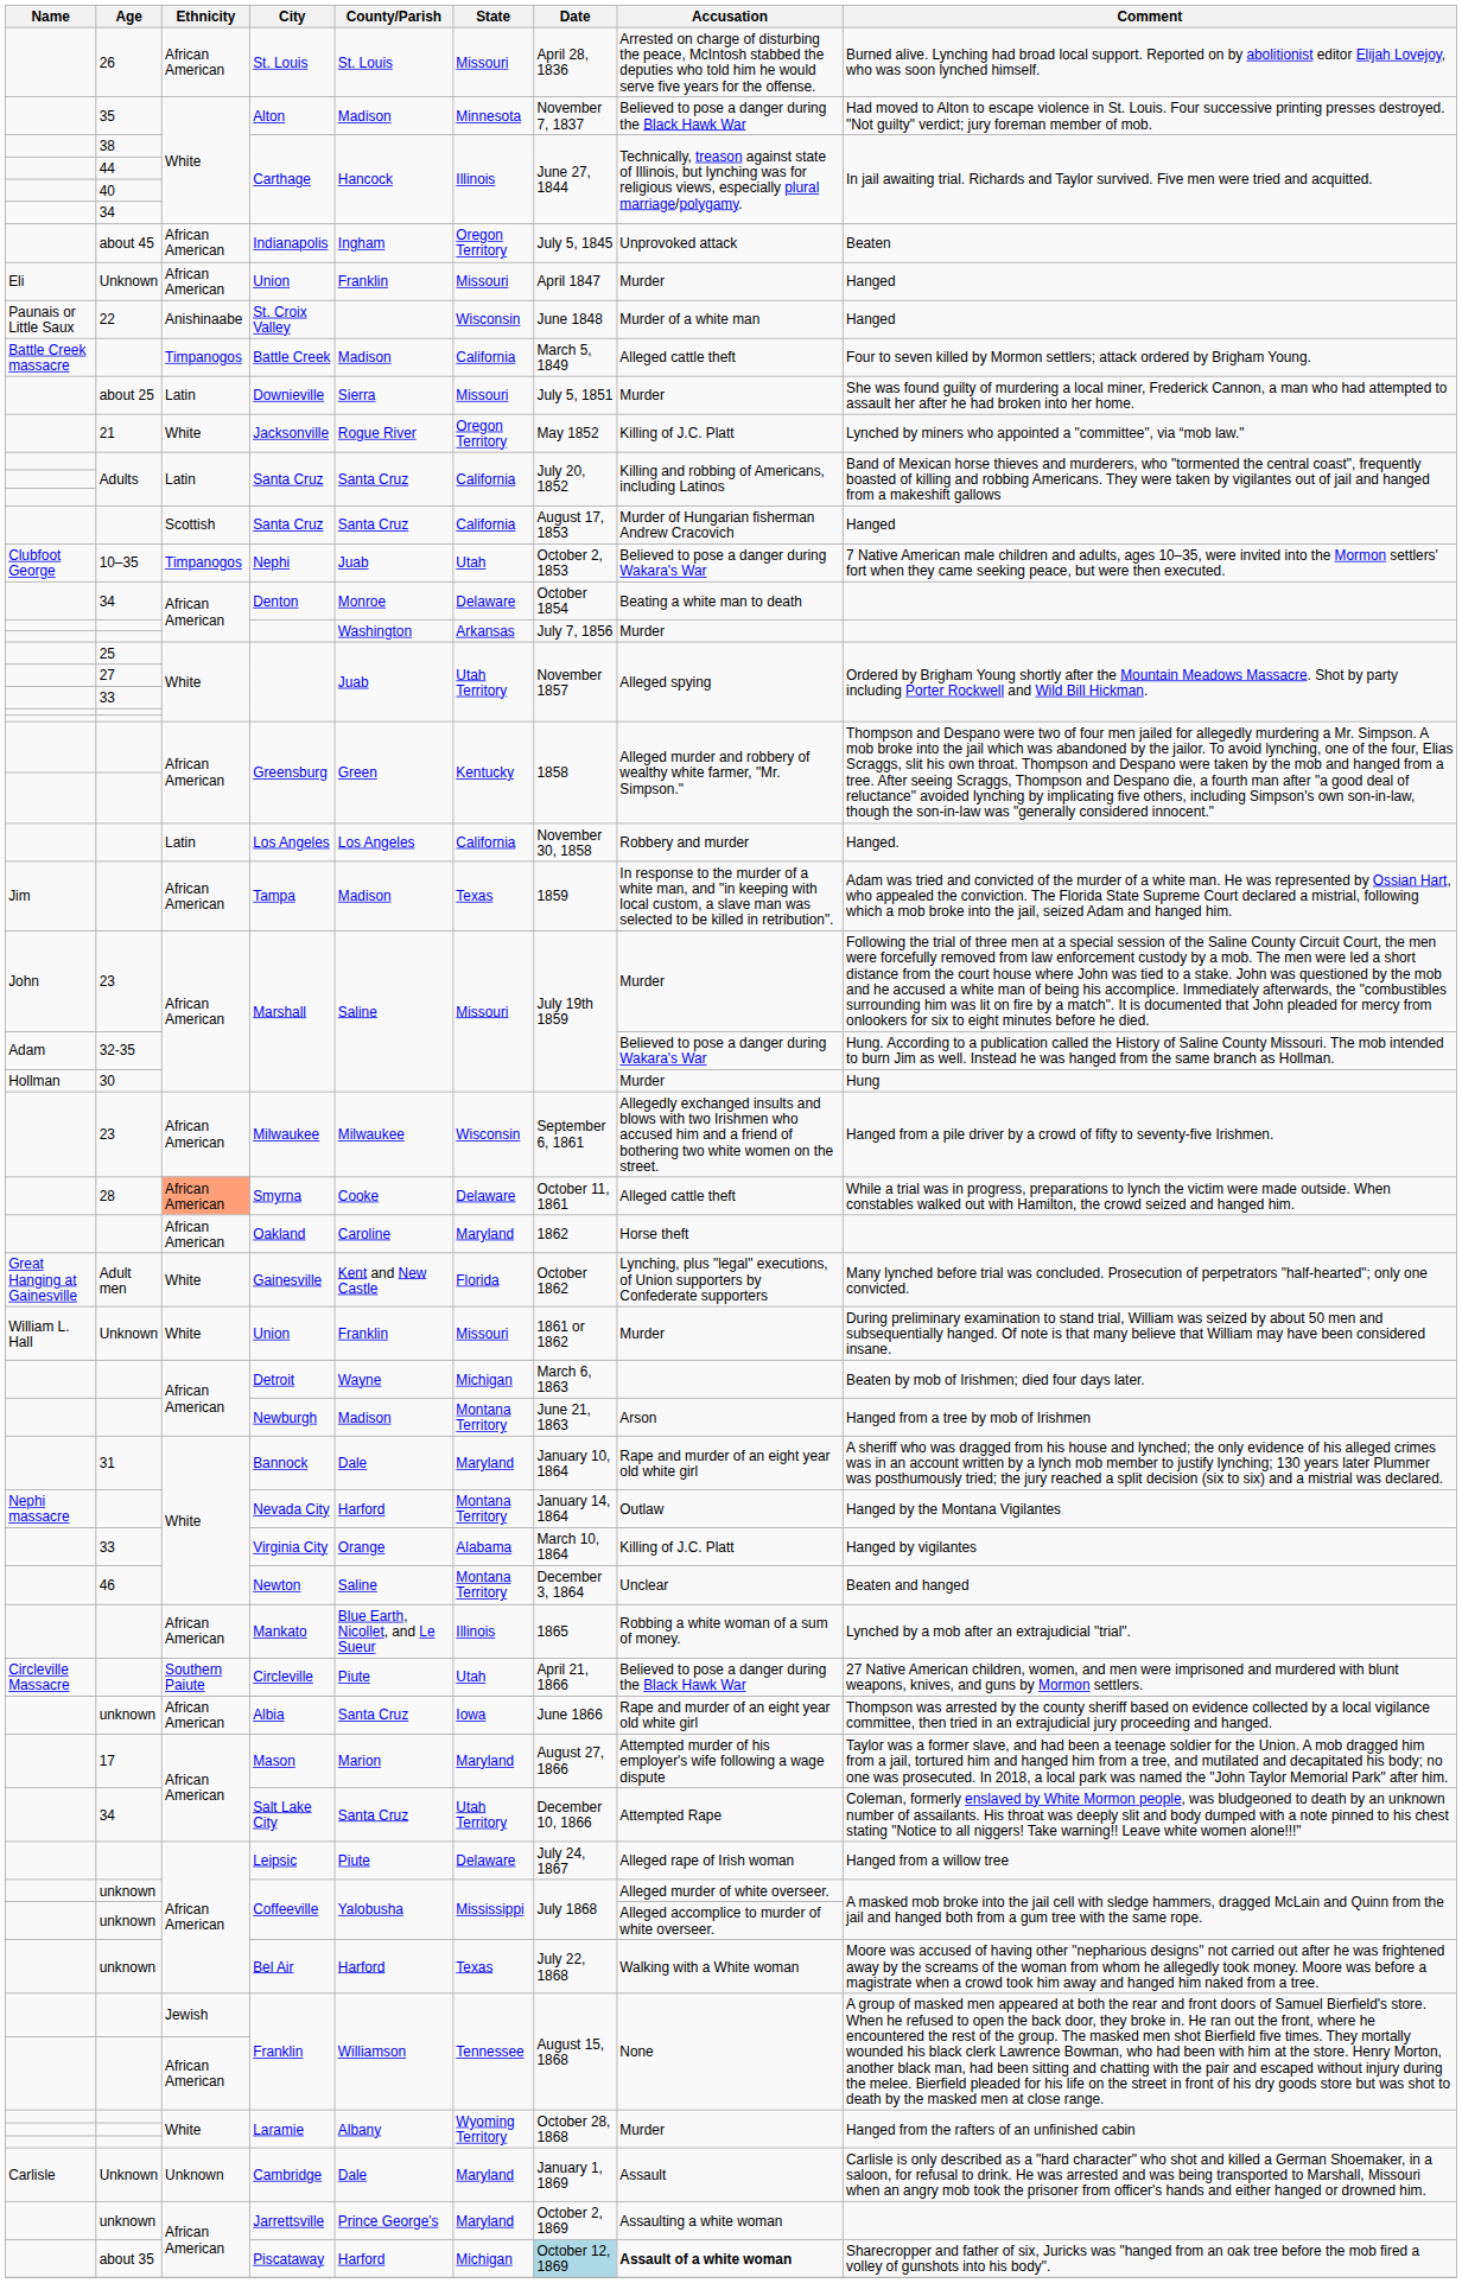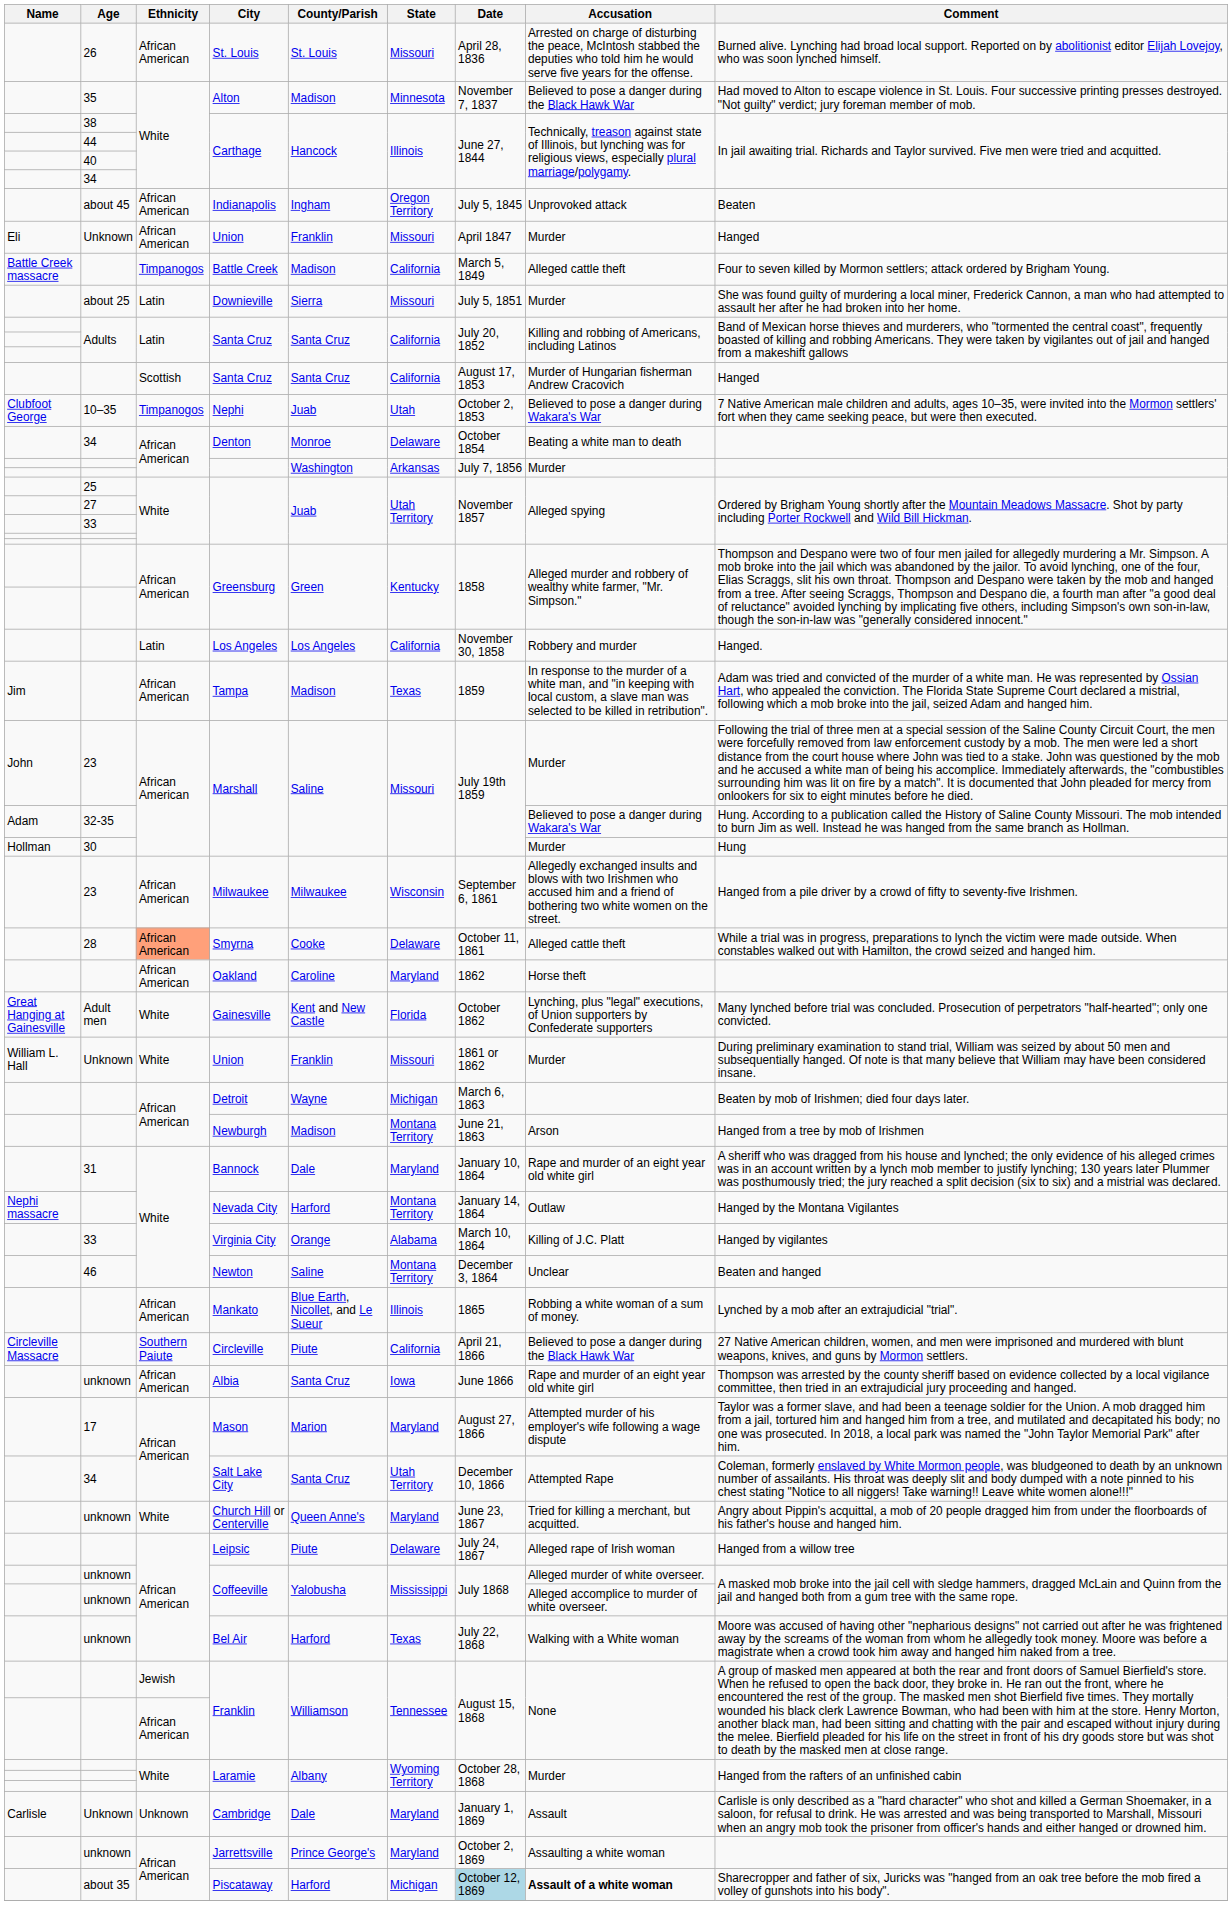- row: Paunais or Little Saux | 22 | Anishinaabe | St. Croix Valley | Wisconsin | June 1848 | Murder of a white man | Hanged
- row: 21 | White | Jacksonville | Rogue River | Oregon Territory | May 1852 | Killing of J.C. Platt | Lynched by miners who appointed a "committee", via “mob law."
Circleville | State: Utah -> California
+ row: unknown | White | Church Hill or Centerville | Queen Anne's | Maryland | June 23, 1867 | Tried for killing a merchant, but acquitted. | Angry about Pippin's acquittal, a mob of 20 people dragged him from under the floorboards of his father's house and hanged him.
